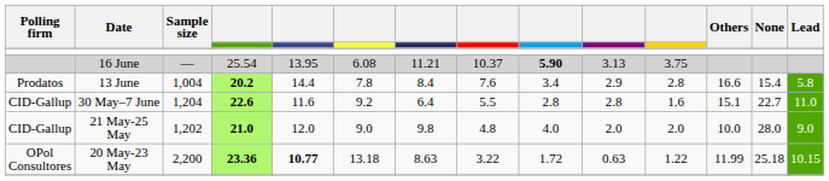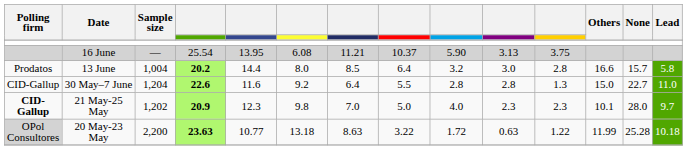16 June | column 9: bold -> normal
13 June | column 6: 7.8 -> 8.0
13 June | column 7: 8.4 -> 8.5
13 June | column 8: 7.6 -> 6.4
13 June | column 9: 3.4 -> 3.2
13 June | column 10: 2.9 -> 3.0
13 June | None: 15.4 -> 15.7
30 May–7 June | column 11: 1.6 -> 1.3
30 May–7 June | Others: 15.1 -> 15.0
21 May-25 May | Polling firm: normal -> bold
21 May-25 May | column 4: 21.0 -> 20.9
21 May-25 May | column 5: 12.0 -> 12.3
21 May-25 May | column 6: 9.0 -> 9.8
21 May-25 May | column 7: 9.8 -> 7.0
21 May-25 May | column 8: 4.8 -> 5.0
21 May-25 May | column 10: 2.0 -> 2.3
21 May-25 May | column 11: 2.0 -> 2.3
21 May-25 May | Others: 10.0 -> 10.1
21 May-25 May | Lead: 9.0 -> 9.7
20 May-23 May | Polling firm: no background -> lightgrey background
20 May-23 May | column 4: 23.36 -> 23.63
20 May-23 May | column 5: bold -> normal
20 May-23 May | None: 25.18 -> 25.28
20 May-23 May | Lead: 10.15 -> 10.18
